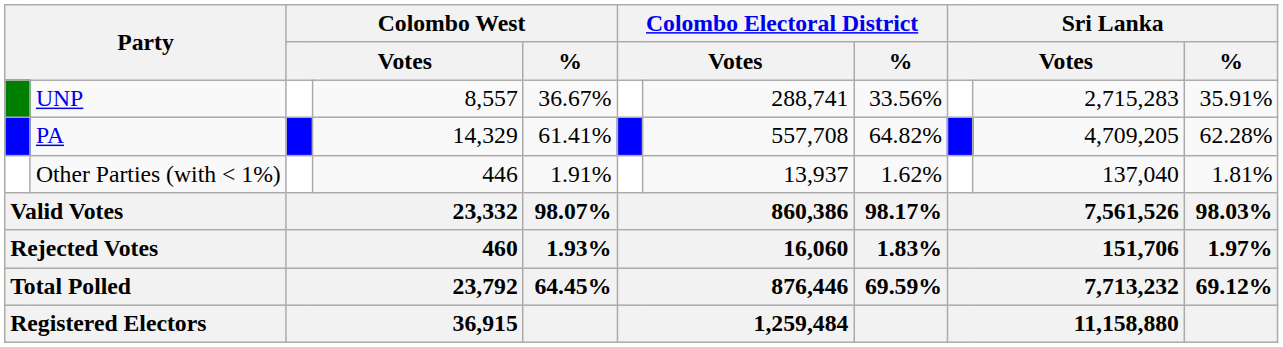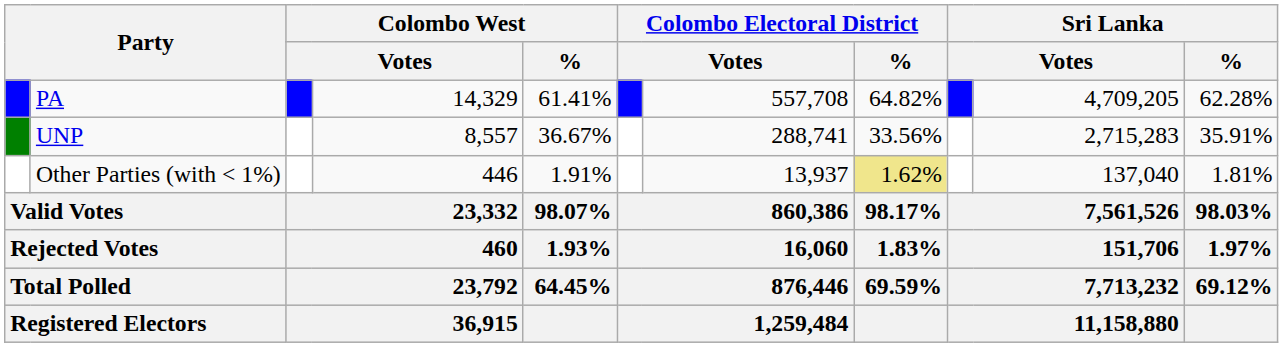rows swapped: PA <-> UNP
Other Parties (with < 1%) | Colombo Electoral District / %: no background -> khaki background
